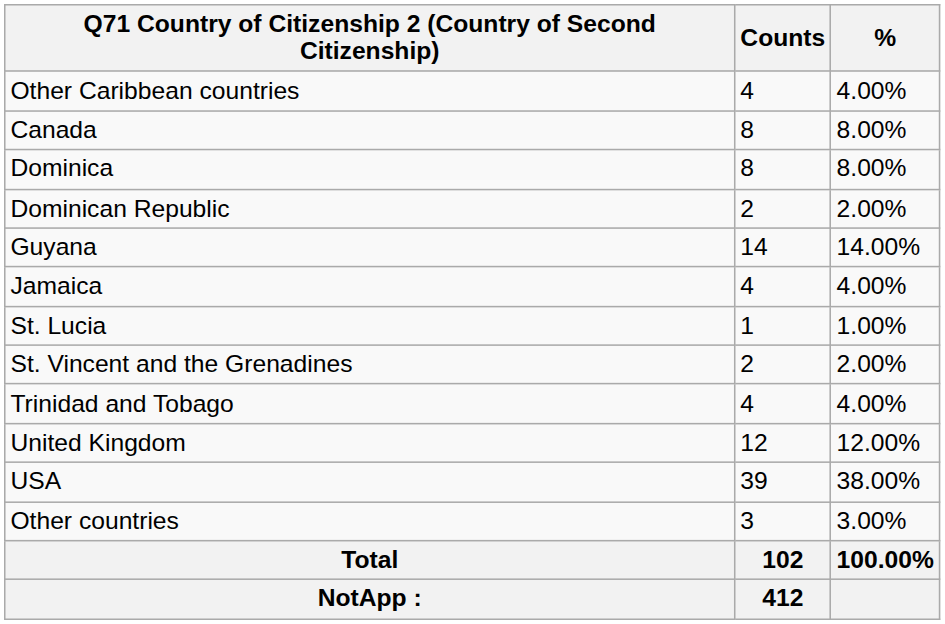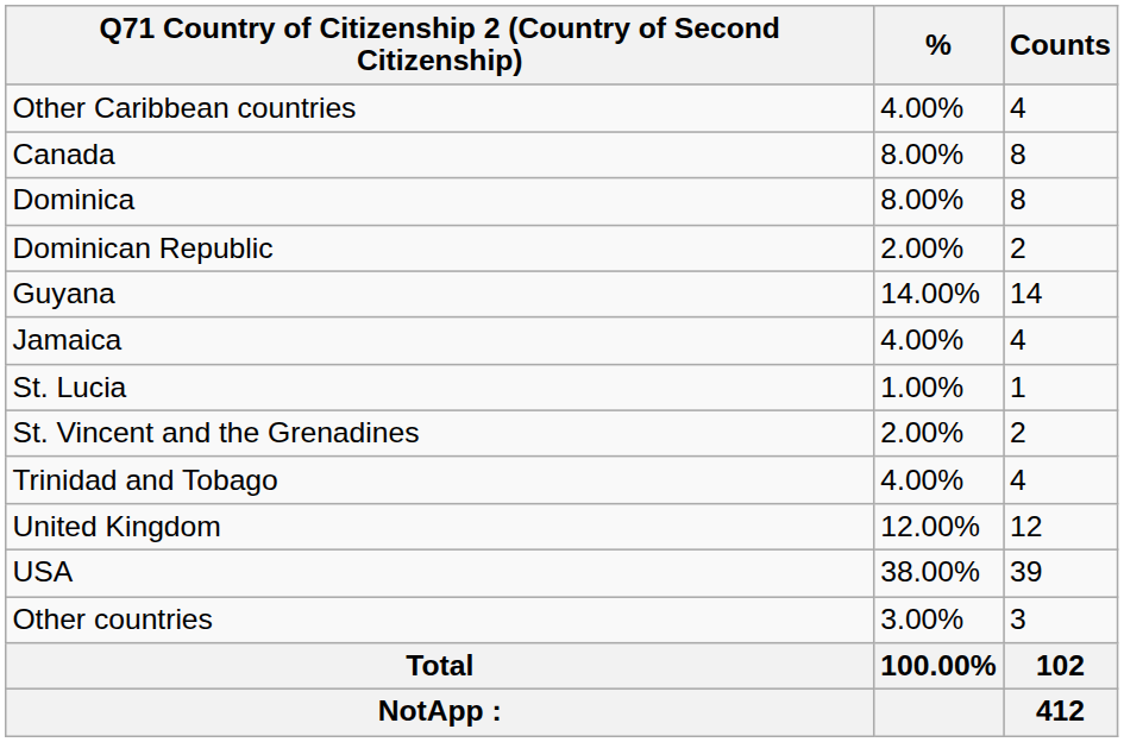columns swapped: Counts <-> %
